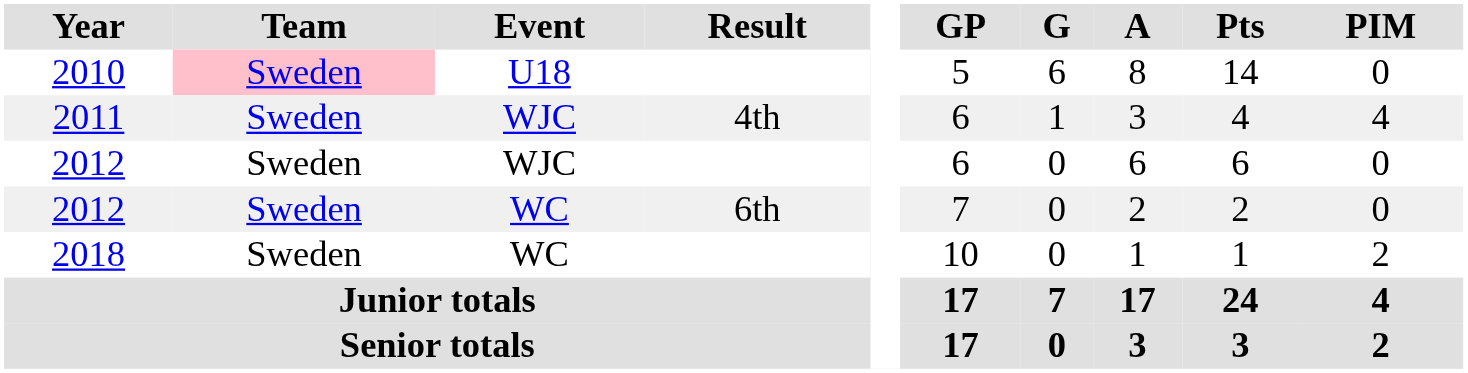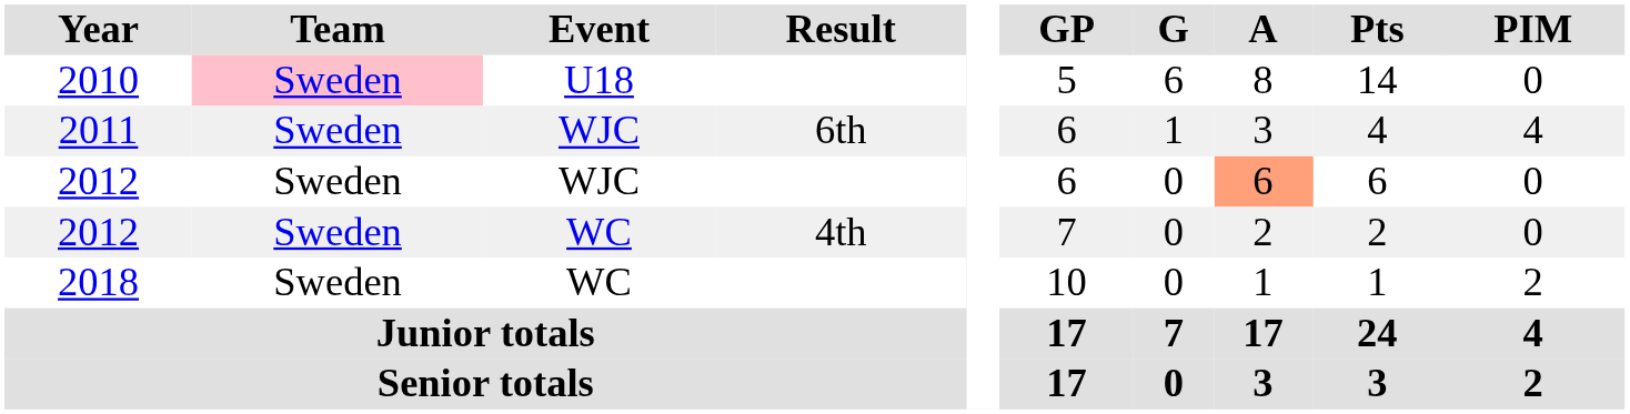2011 | Result: 4th -> 6th
2012 / WJC | A: no background -> lightsalmon background
2012 / WC | Result: 6th -> 4th
